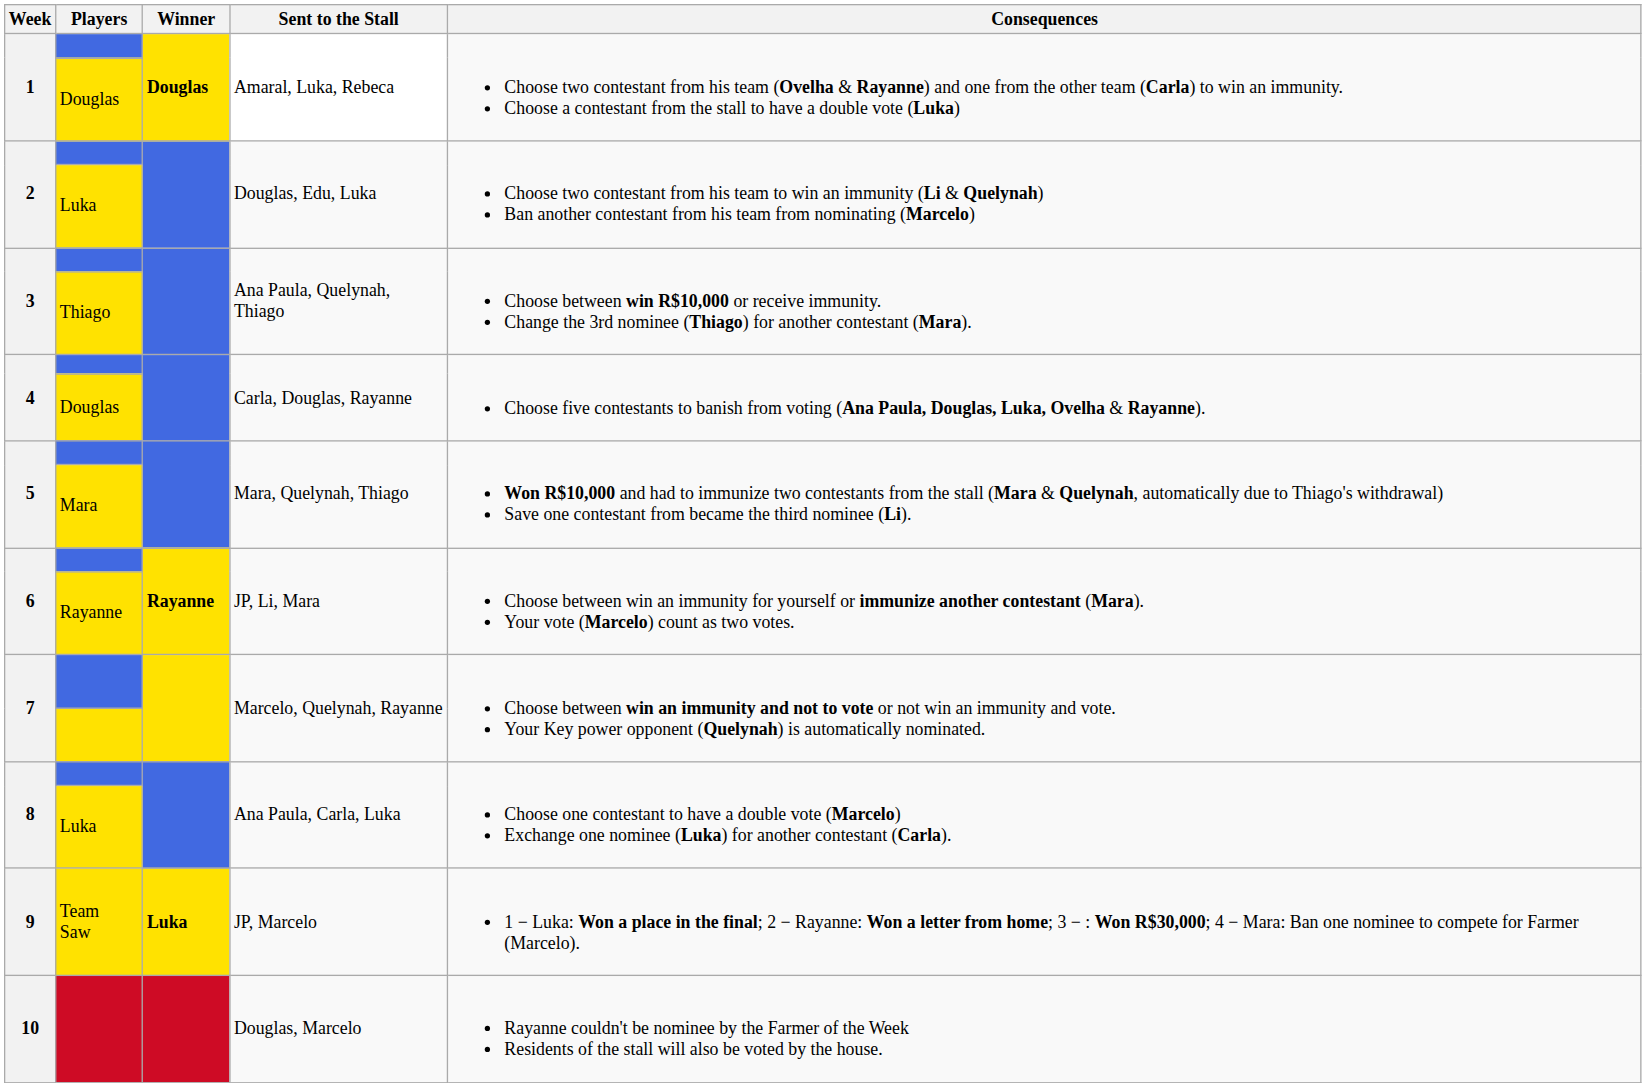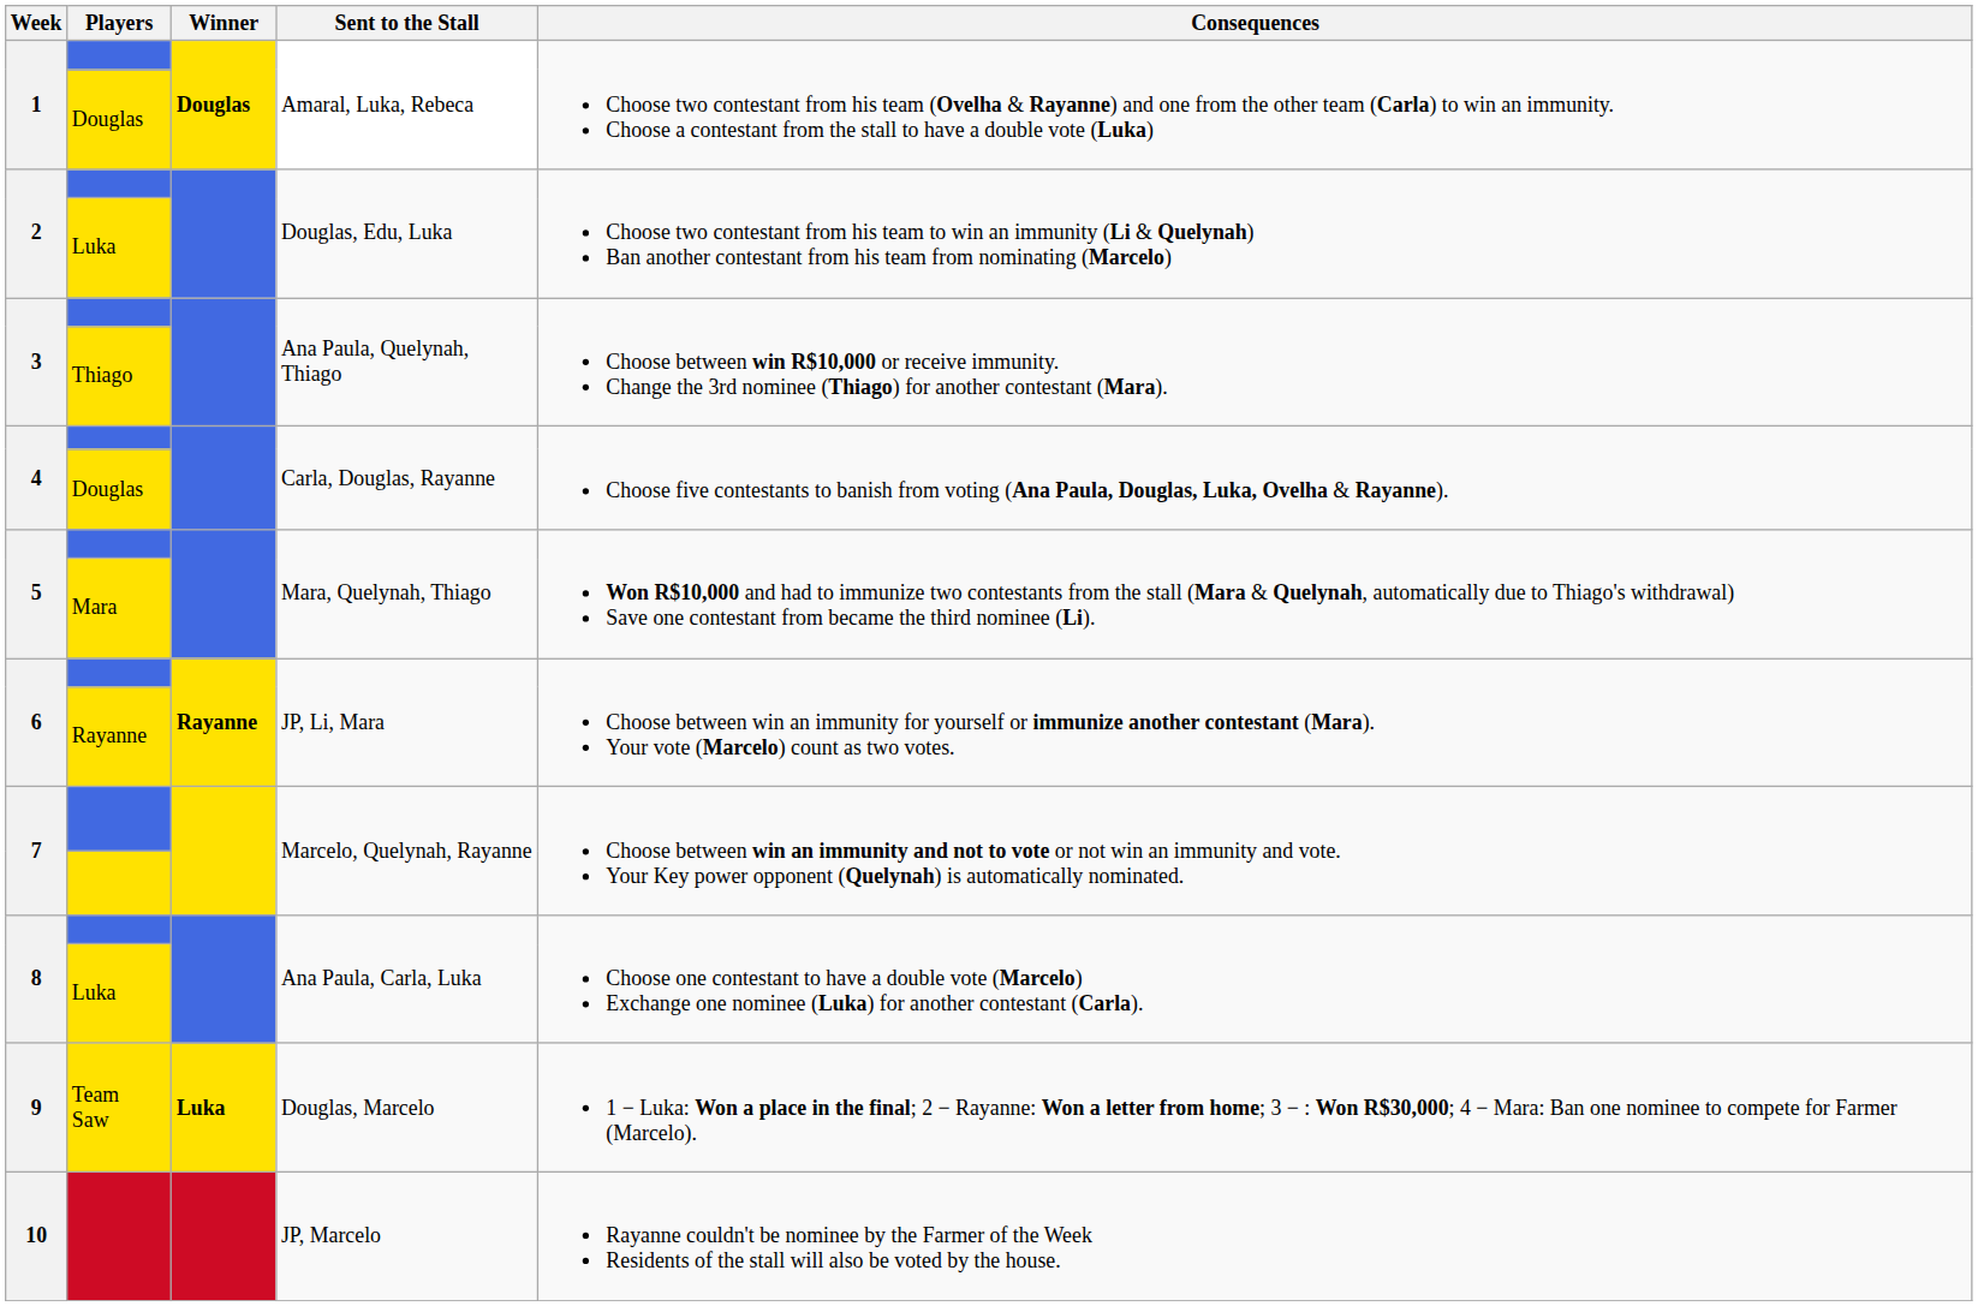9 | Sent to the Stall: JP, Marcelo -> Douglas, Marcelo
10 | Sent to the Stall: Douglas, Marcelo -> JP, Marcelo
